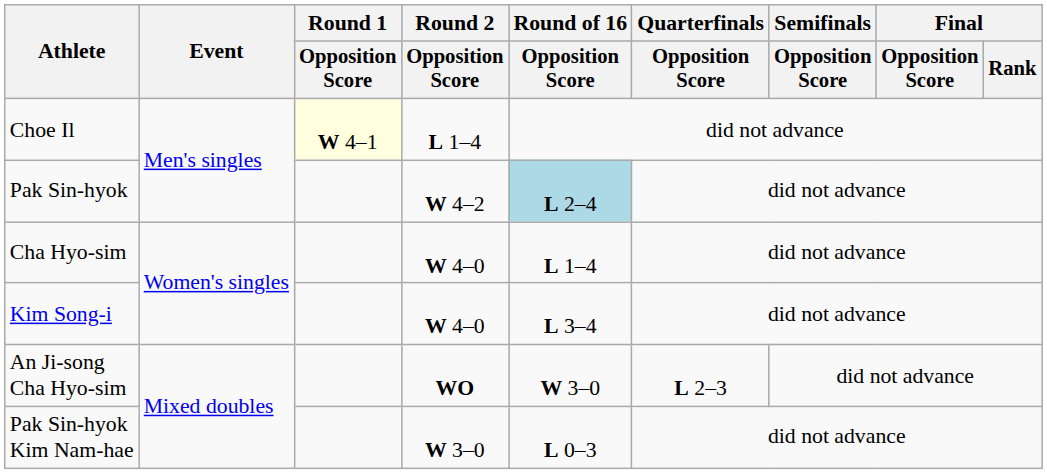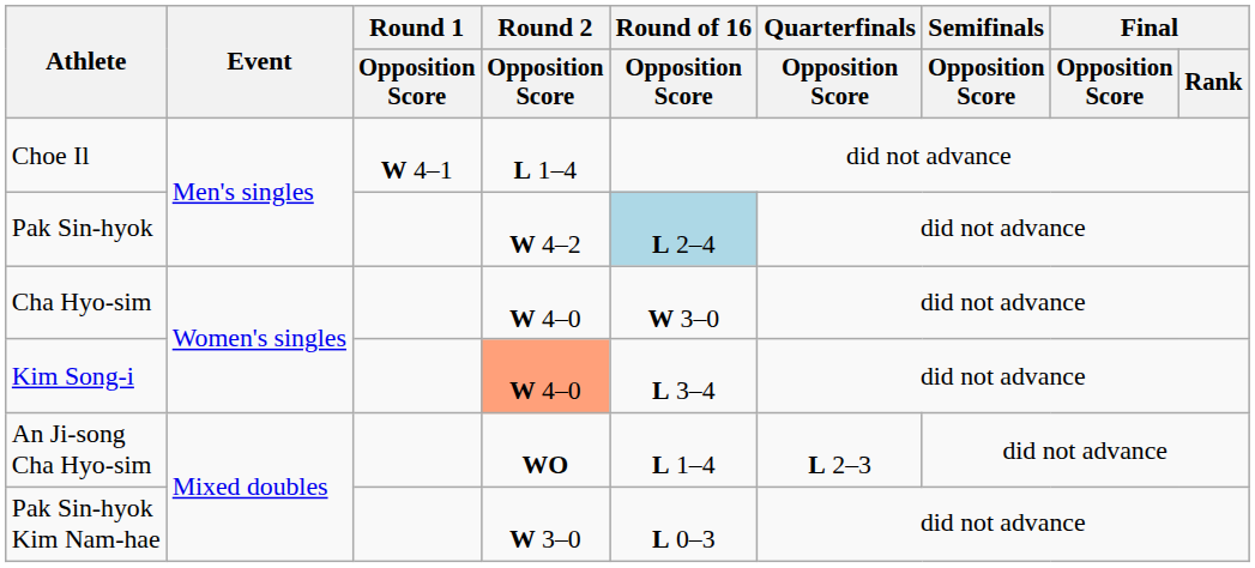Choe Il | Round 1 / Opposition Score: lightyellow background -> no background
Cha Hyo-sim | Round of 16 / Opposition Score: L 1–4 -> W 3–0
Kim Song-i | Round 2 / Opposition Score: no background -> lightsalmon background
An Ji-song Cha Hyo-sim | Round of 16 / Opposition Score: W 3–0 -> L 1–4
